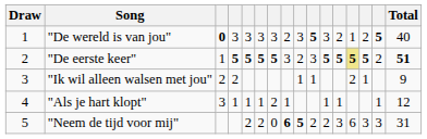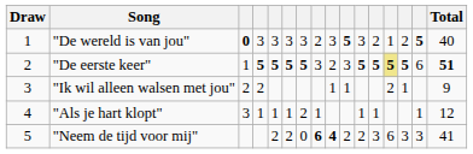"De eerste keer" | column 15: 2 -> 6
"Neem de tijd voor mij" | column 9: 5 -> 4
"Neem de tijd voor mij" | Total: 31 -> 41
